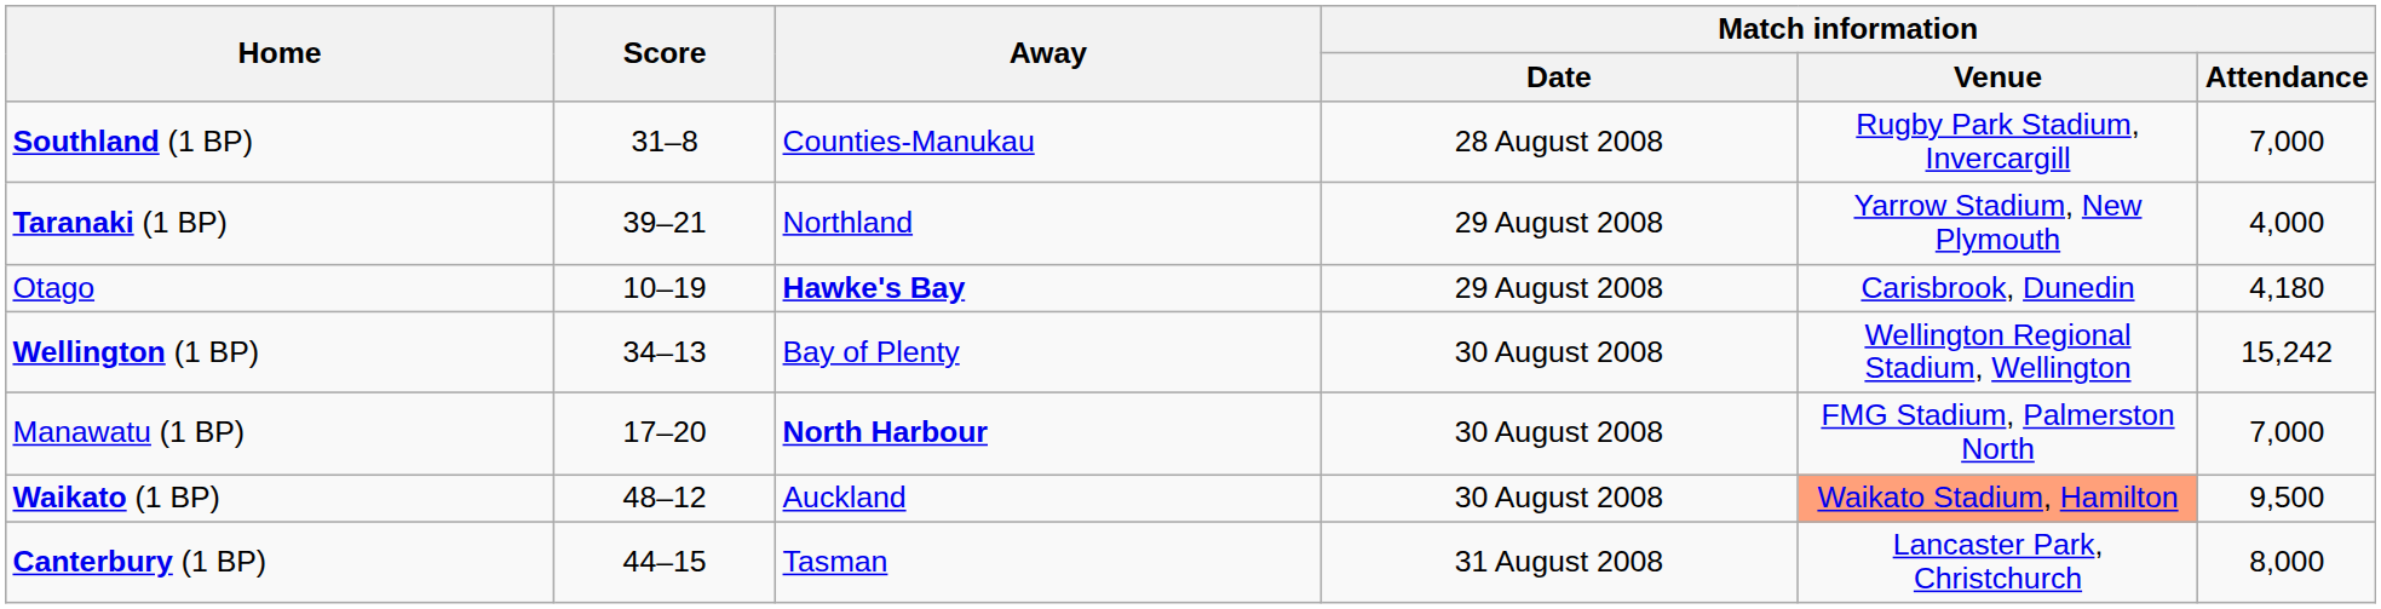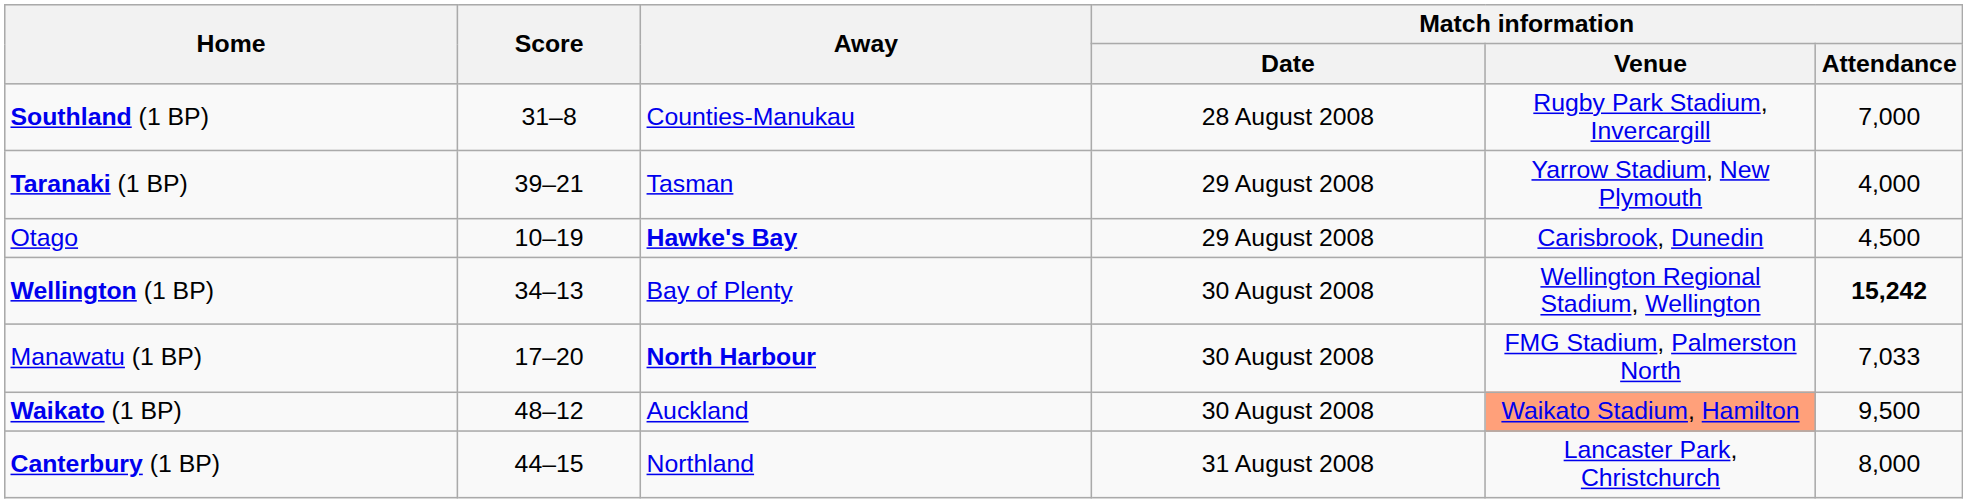Taranaki (1 BP) | Away: Northland -> Tasman
Otago | Match information / Attendance: 4,180 -> 4,500
Wellington (1 BP) | Match information / Attendance: normal -> bold
Manawatu (1 BP) | Match information / Attendance: 7,000 -> 7,033
Canterbury (1 BP) | Away: Tasman -> Northland
